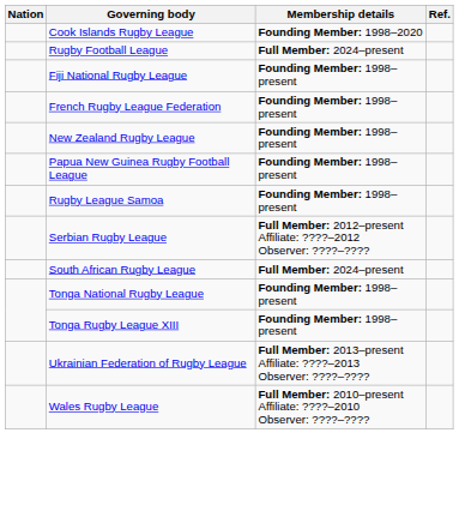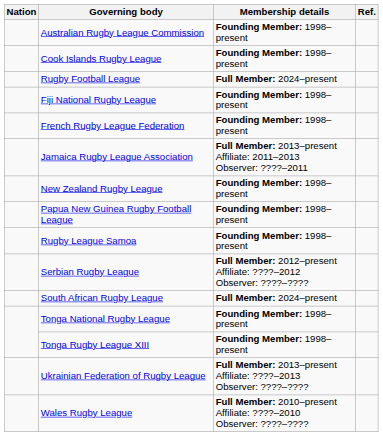+ row: Australian Rugby League Commission | Founding Member: 1998–present
Cook Islands Rugby League | Membership details: Founding Member: 1998–2020 -> Founding Member: 1998–present
+ row: Jamaica Rugby League Association | Full Member: 2013–present Affiliate: 2011–2013 Observer: ????–2011
